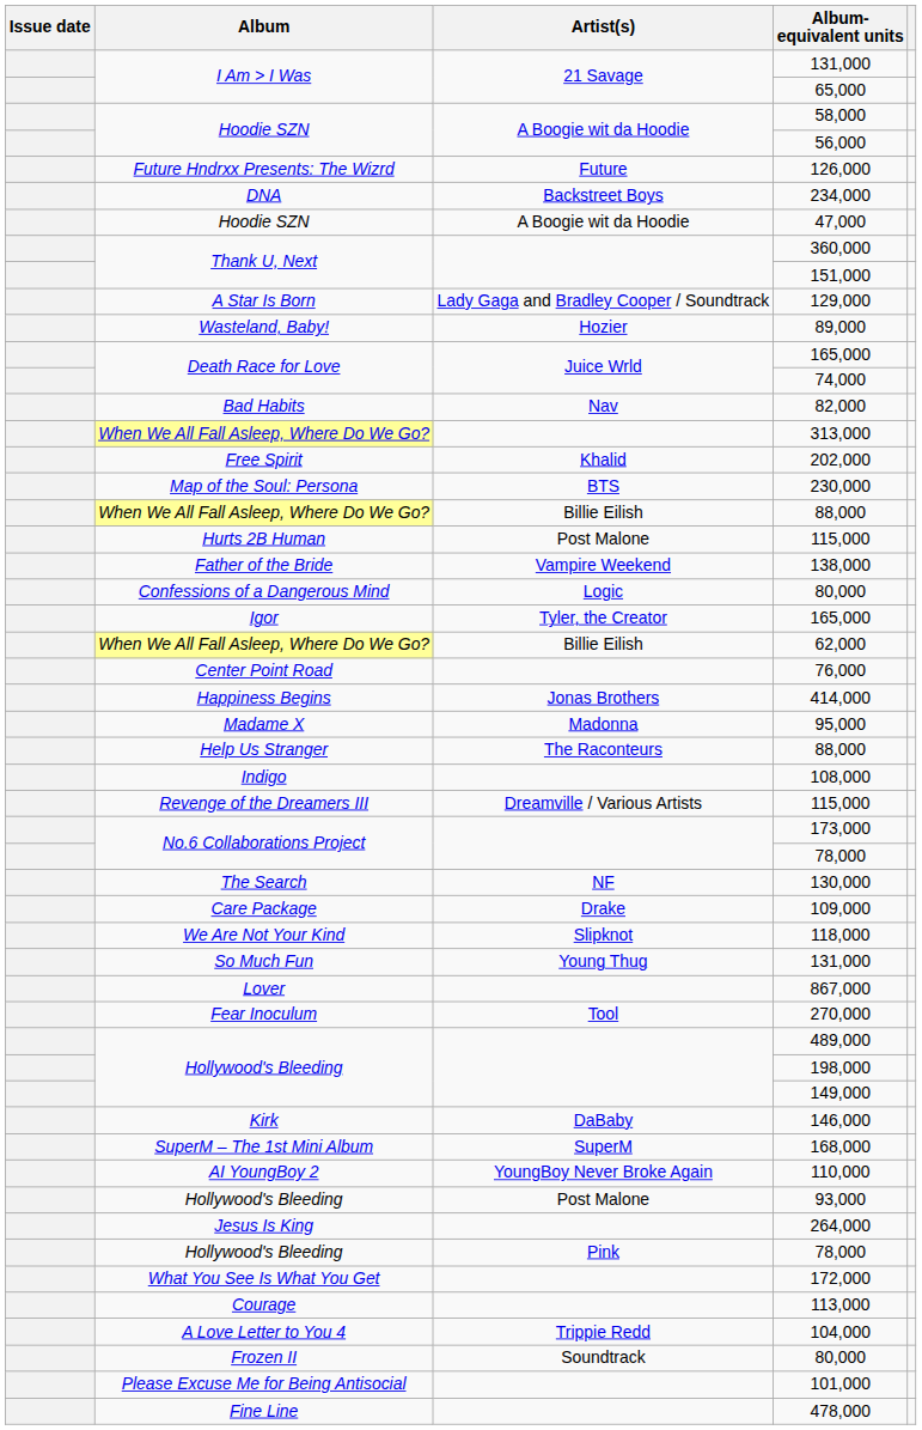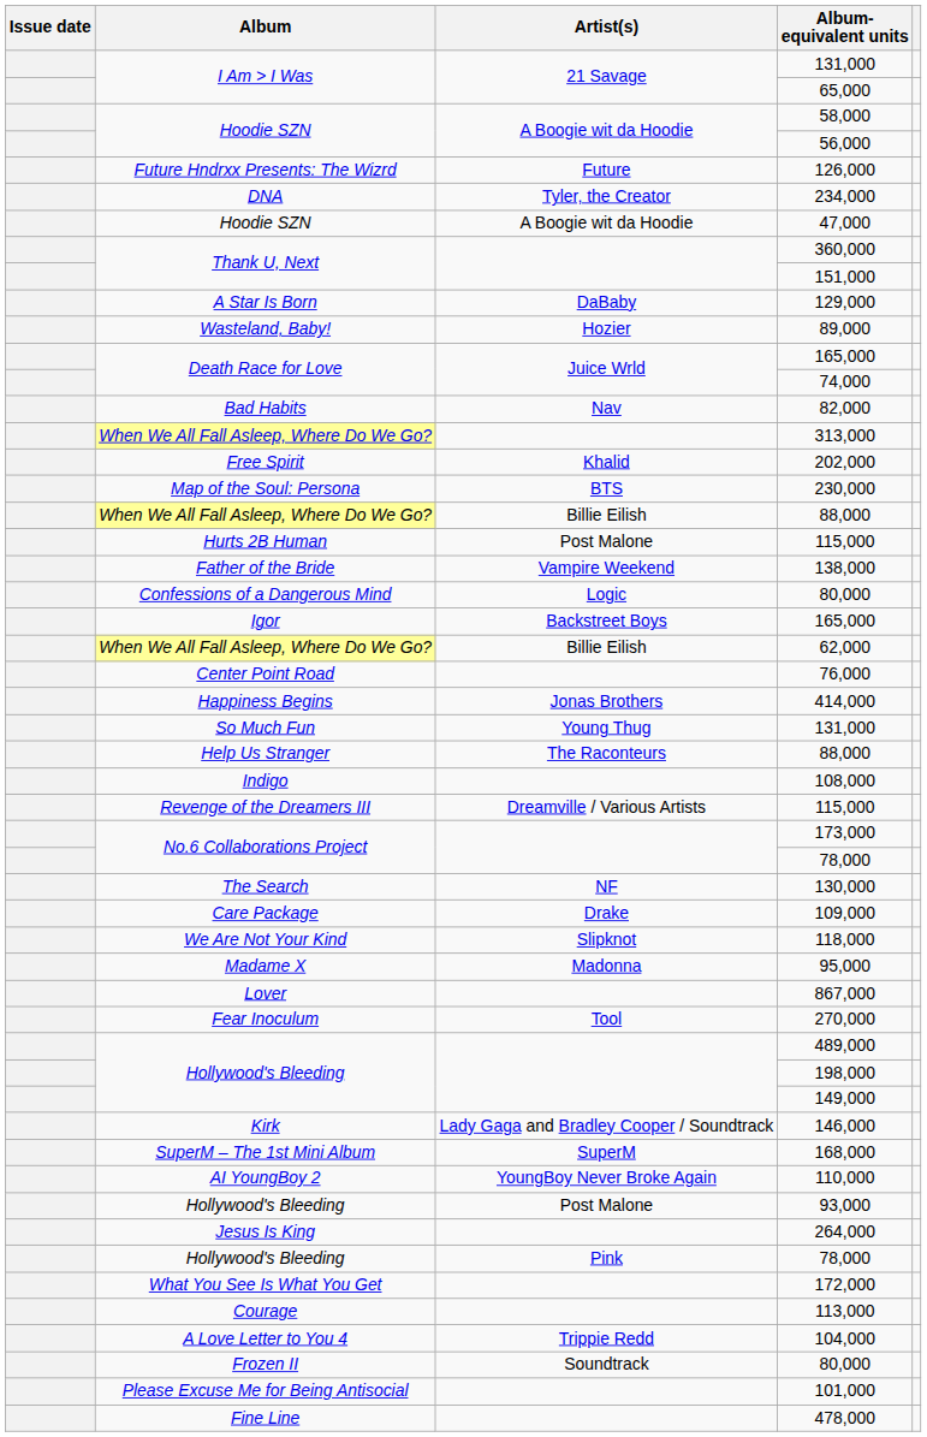234,000 | Artist(s): Backstreet Boys -> Tyler, the Creator
129,000 | Artist(s): Lady Gaga and Bradley Cooper / Soundtrack -> DaBaby
Igor / 165,000 | Artist(s): Tyler, the Creator -> Backstreet Boys
rows swapped: 95,000 <-> So Much Fun / 131,000
146,000 | Artist(s): DaBaby -> Lady Gaga and Bradley Cooper / Soundtrack
